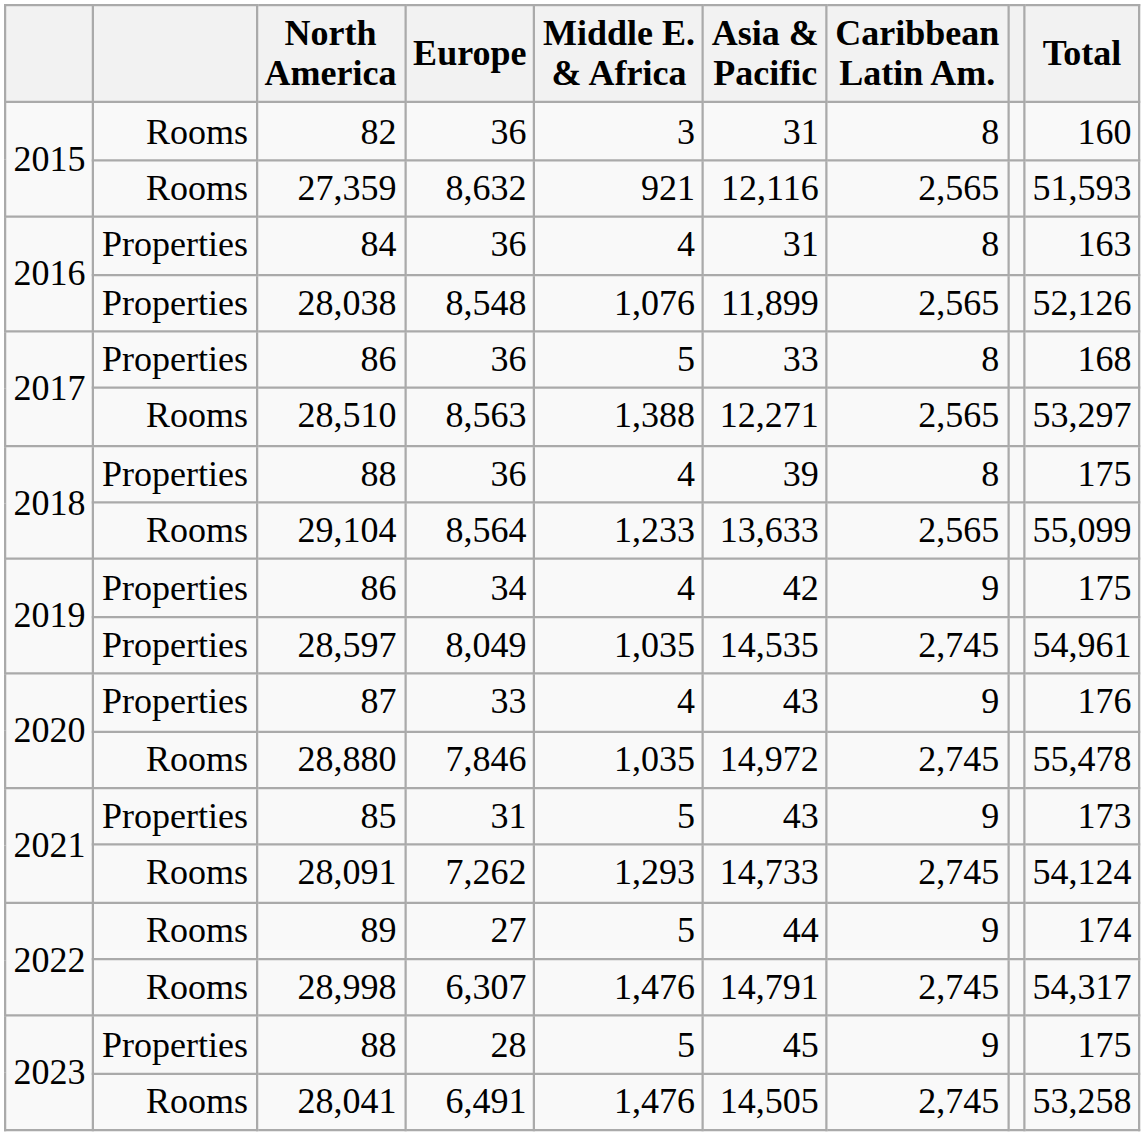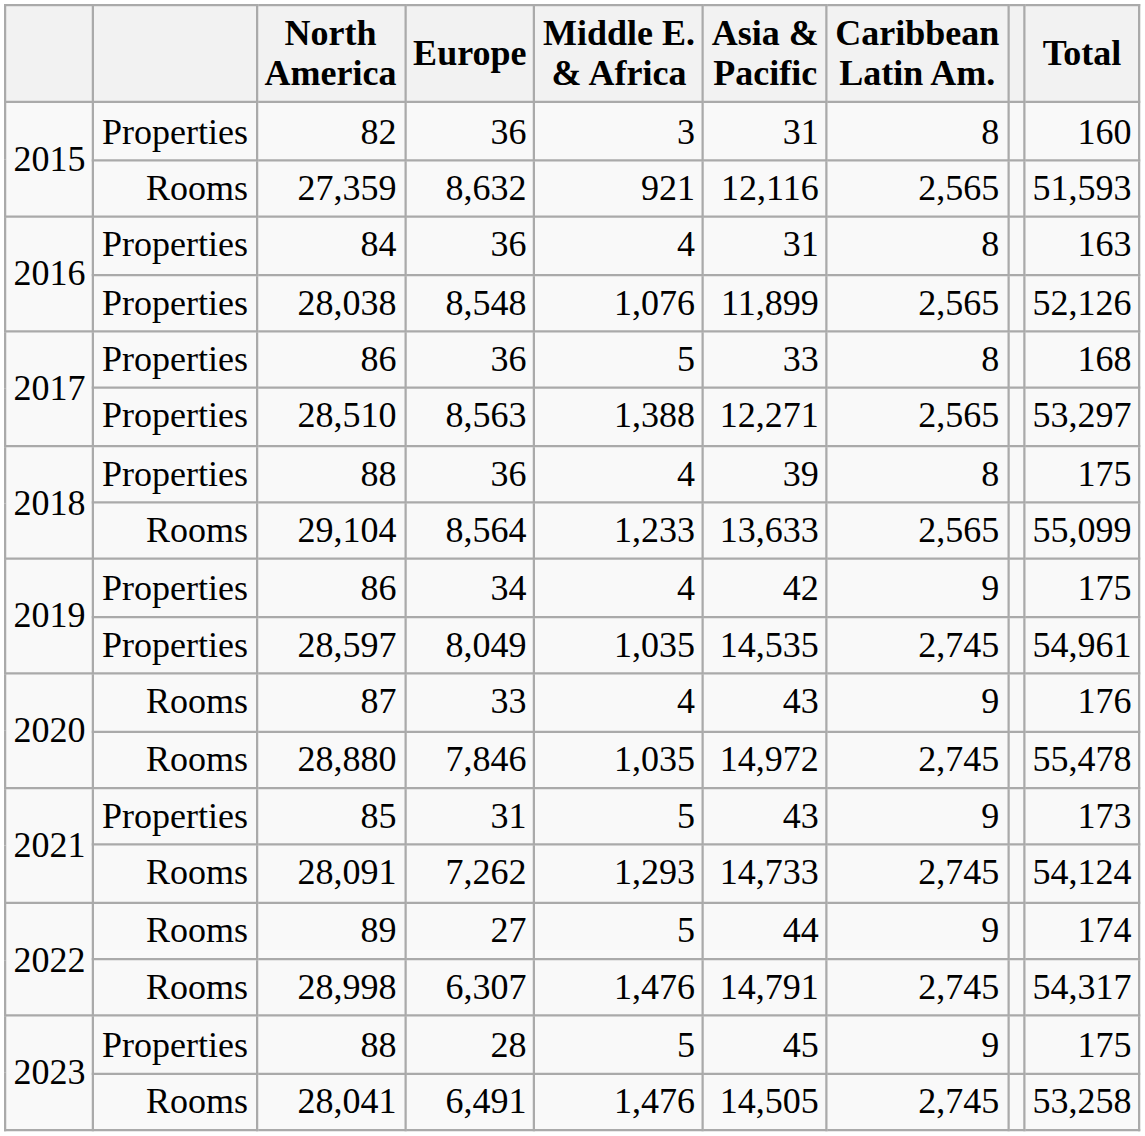82 | column 2: Rooms -> Properties
28,510 | column 2: Rooms -> Properties
87 | column 2: Properties -> Rooms
